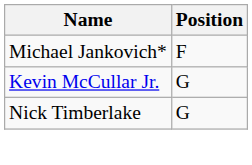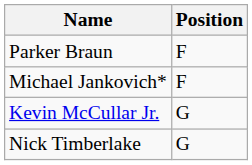+ row: Parker Braun | F
